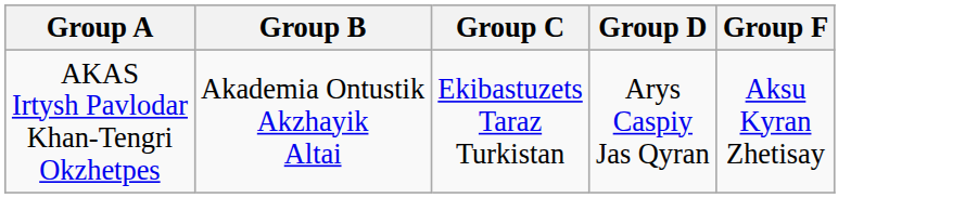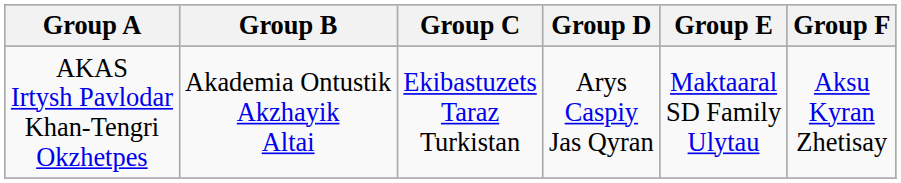+ column: Group E | Maktaaral SD Family Ulytau
